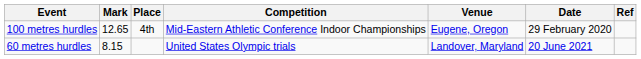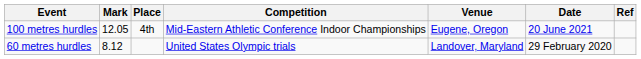100 metres hurdles | Mark: 12.65 -> 12.05
100 metres hurdles | Date: 29 February 2020 -> 20 June 2021
60 metres hurdles | Mark: 8.15 -> 8.12
60 metres hurdles | Date: 20 June 2021 -> 29 February 2020
